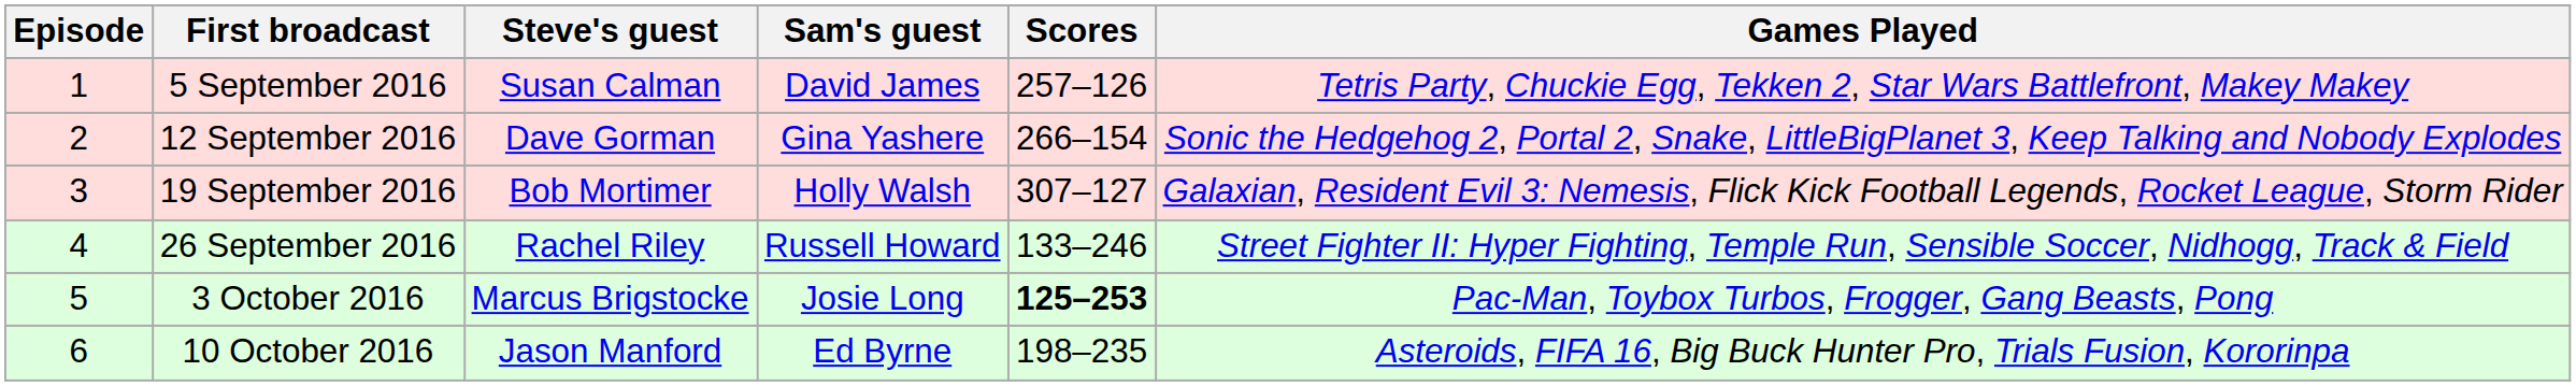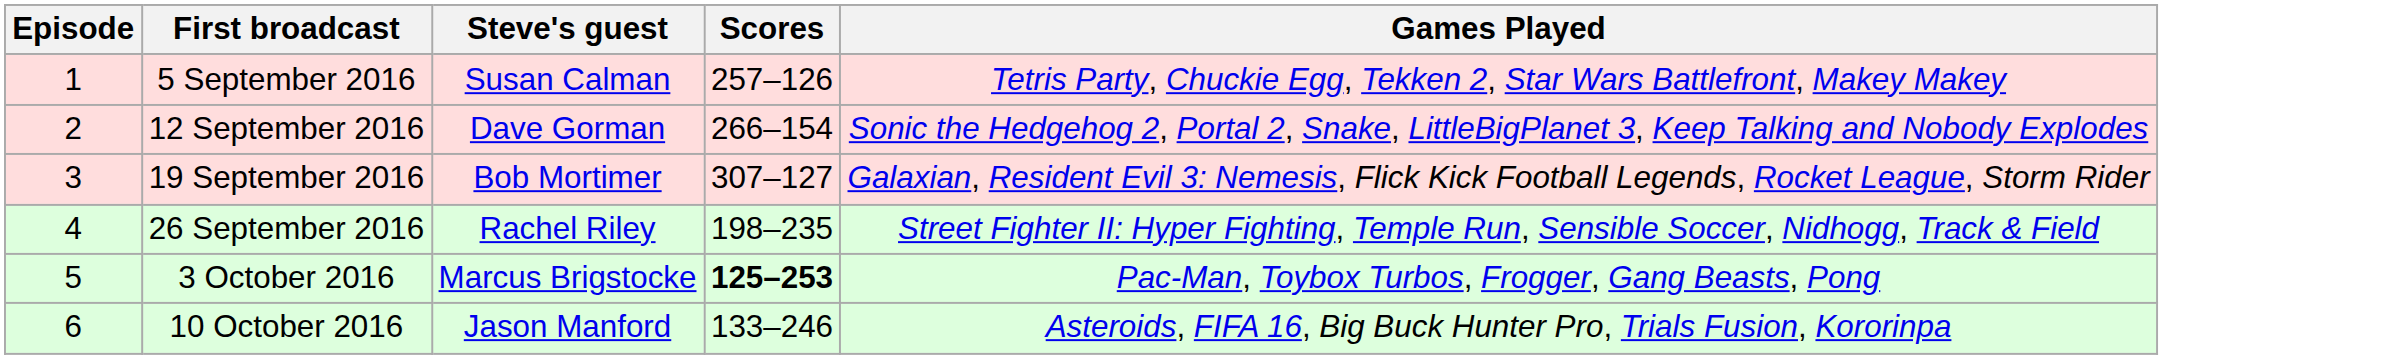- column: Sam's guest | David James | Gina Yashere | Holly Walsh | Russell Howard | Josie Long | Ed Byrne
26 September 2016 | Scores: 133–246 -> 198–235
10 October 2016 | Scores: 198–235 -> 133–246
